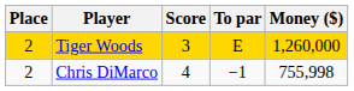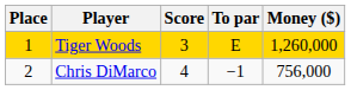Tiger Woods | Place: 2 -> 1
Chris DiMarco | Money ($): 755,998 -> 756,000
